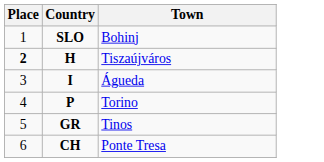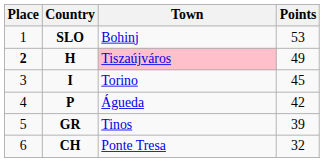+ column: Points | 53 | 49 | 45 | 42 | 39 | 32
H | Town: no background -> pink background
I | Town: Águeda -> Torino
P | Town: Torino -> Águeda
